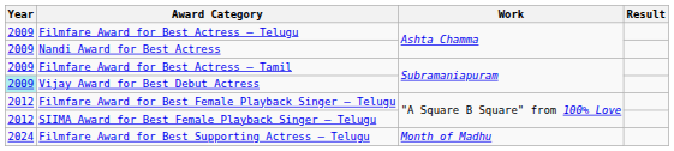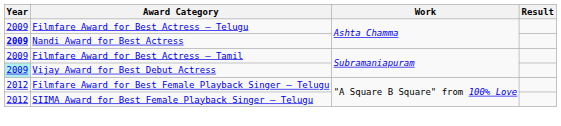Nandi Award for Best Actress | Year: normal -> bold
- row: 2024 | Filmfare Award for Best Supporting Actress – Telugu | Month of Madhu
